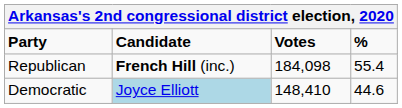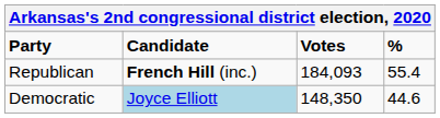Republican | Votes: 184,098 -> 184,093
Democratic | Votes: 148,410 -> 148,350
